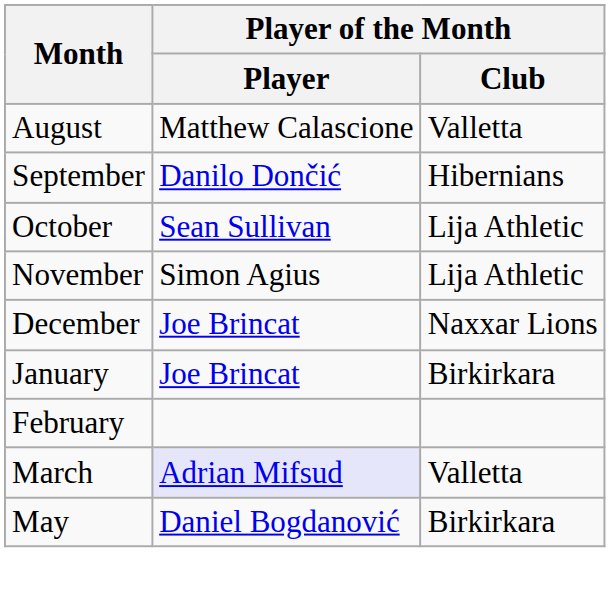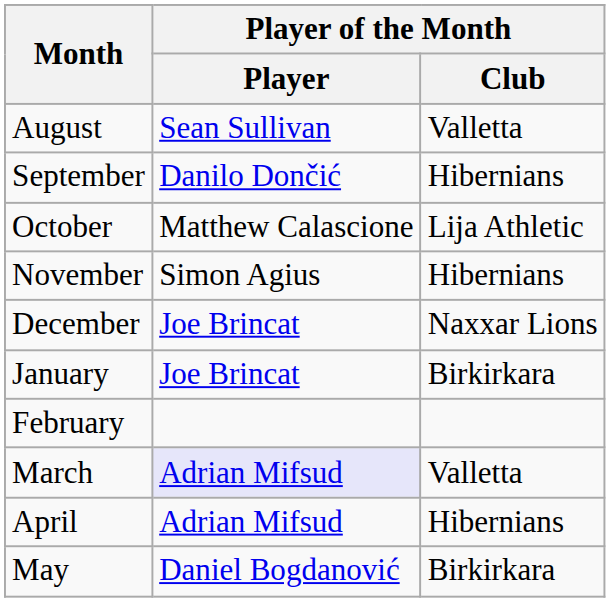August | Player of the Month / Player: Matthew Calascione -> Sean Sullivan
October | Player of the Month / Player: Sean Sullivan -> Matthew Calascione
November | Player of the Month / Club: Lija Athletic -> Hibernians
+ row: April | Adrian Mifsud | Hibernians
